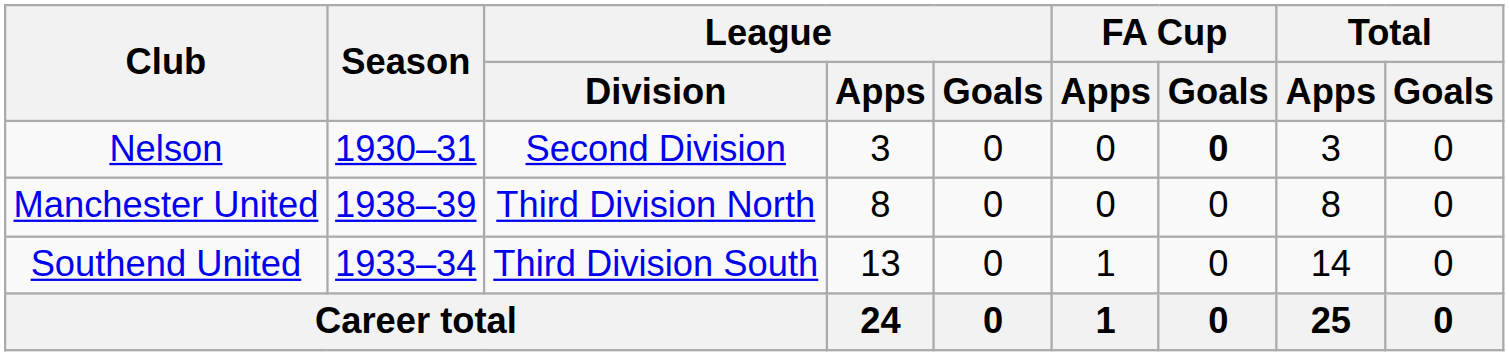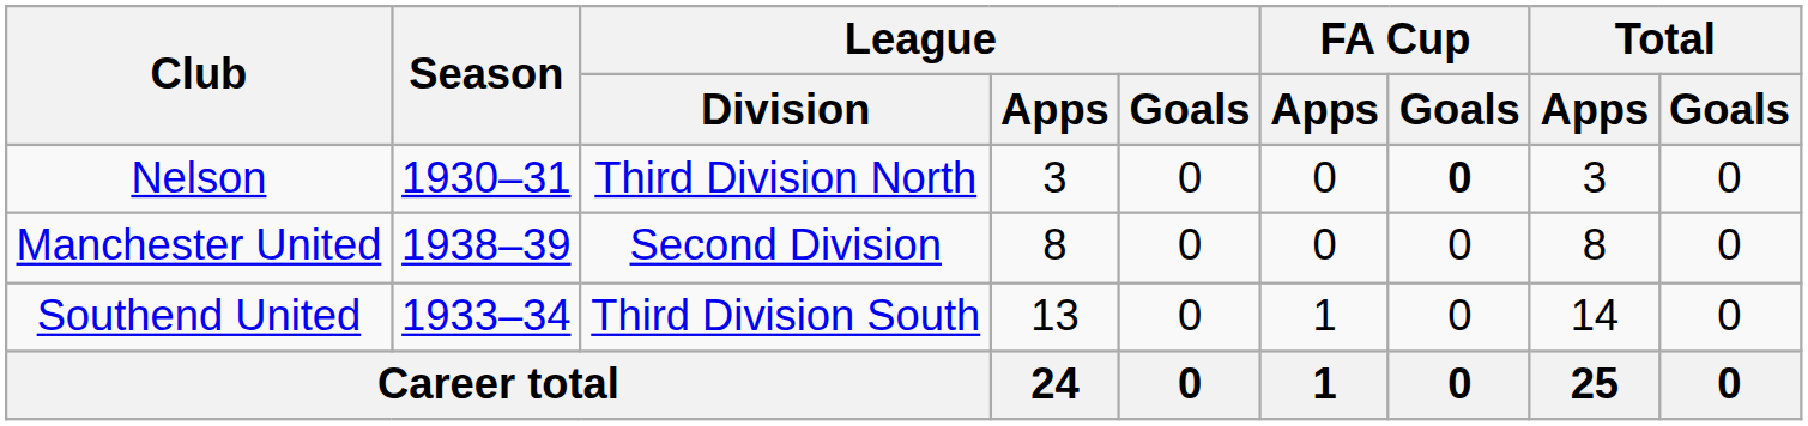Nelson | League / Division: Second Division -> Third Division North
Manchester United | League / Division: Third Division North -> Second Division
